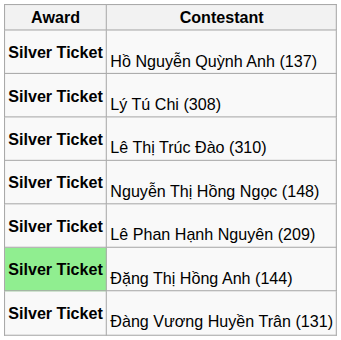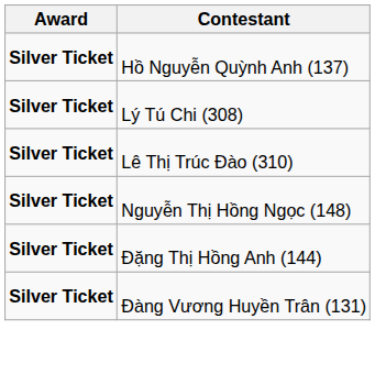- row: Silver Ticket | Lê Phan Hạnh Nguyên (209)
Đặng Thị Hồng Anh (144) | Award: lightgreen background -> no background
